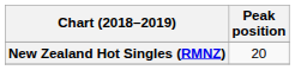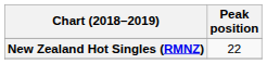New Zealand Hot Singles (RMNZ) | Peak position: 20 -> 22
